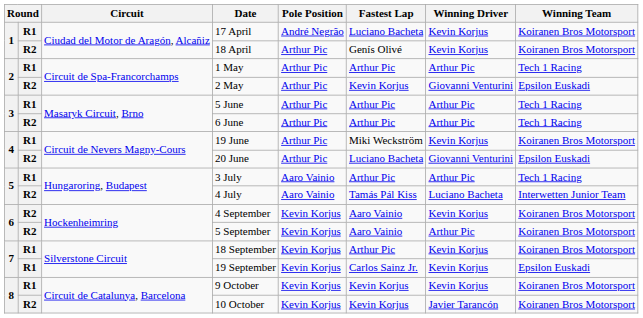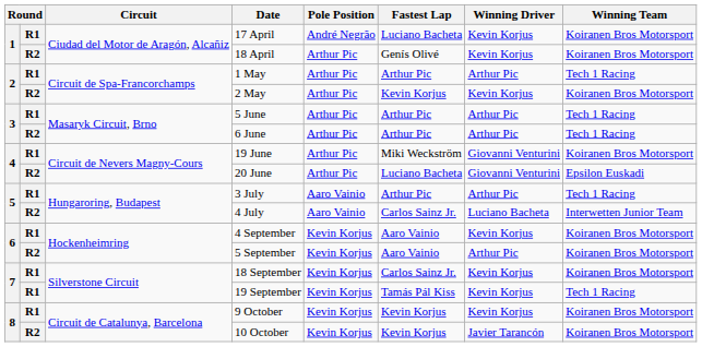2 May | Winning Driver: Giovanni Venturini -> Kevin Korjus
2 May | Winning Team: Epsilon Euskadi -> Koiranen Bros Motorsport
19 June | Winning Driver: Kevin Korjus -> Giovanni Venturini
4 July | Fastest Lap: Tamás Pál Kiss -> Carlos Sainz Jr.
4 September | column 2: R2 -> R1
18 September | Fastest Lap: Arthur Pic -> Carlos Sainz Jr.
19 September | Fastest Lap: Carlos Sainz Jr. -> Tamás Pál Kiss
19 September | Winning Team: Epsilon Euskadi -> Tech 1 Racing
